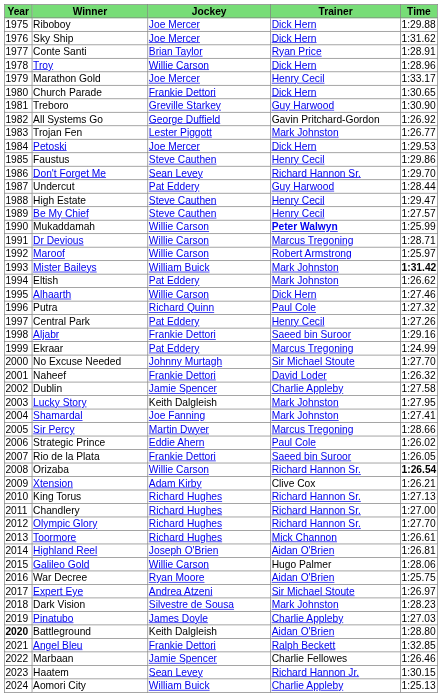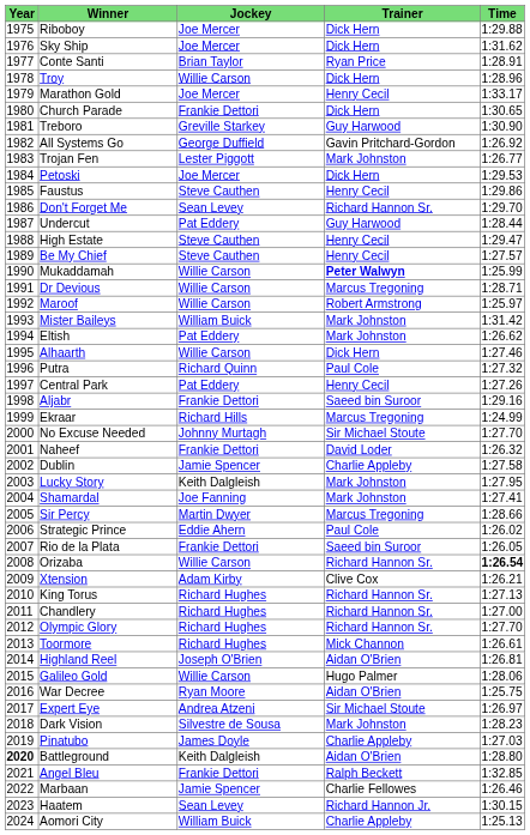Mister Baileys | Time: bold -> normal
Ekraar | Jockey: Pat Eddery -> Richard Hills
